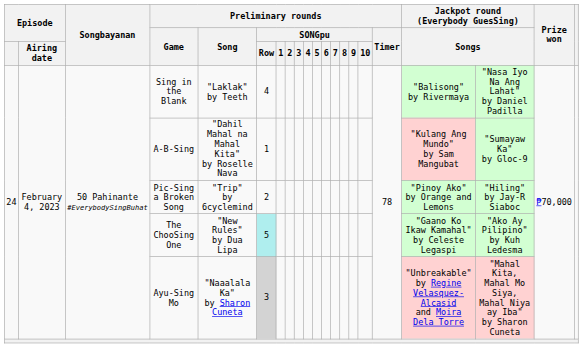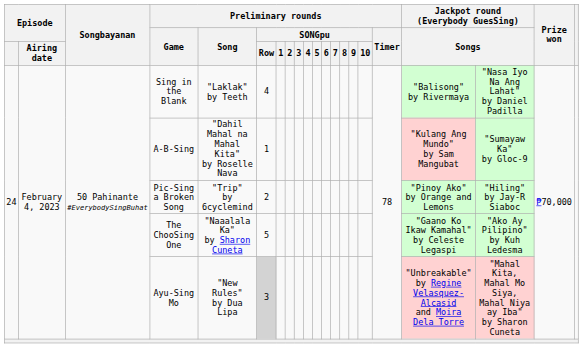The ChooSing One | Preliminary rounds / Song: "New Rules" by Dua Lipa -> "Naaalala Ka" by Sharon Cuneta
The ChooSing One | Preliminary rounds / SONGpu / Row: paleturquoise background -> no background
Ayu-Sing Mo | Preliminary rounds / Song: "Naaalala Ka" by Sharon Cuneta -> "New Rules" by Dua Lipa
